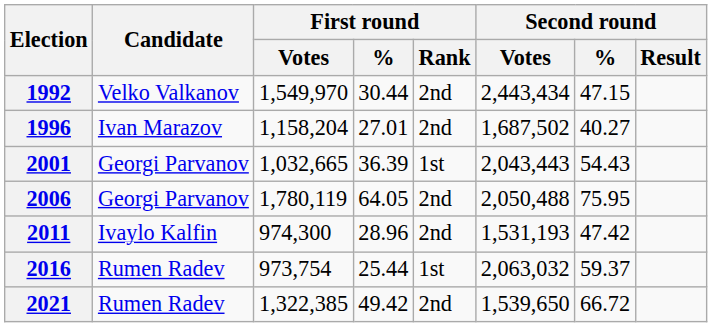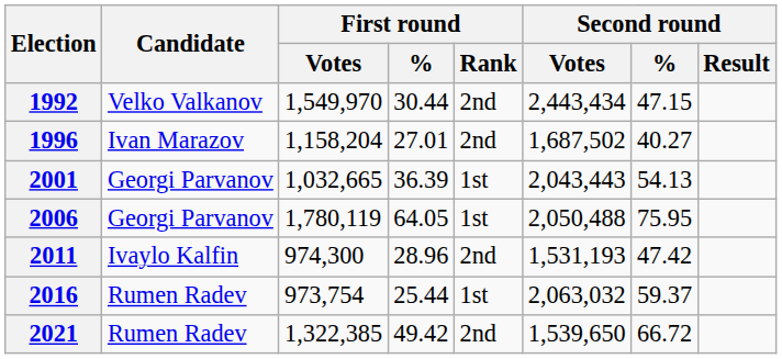2001 | Second round / %: 54.43 -> 54.13
2006 | First round / Rank: 2nd -> 1st
